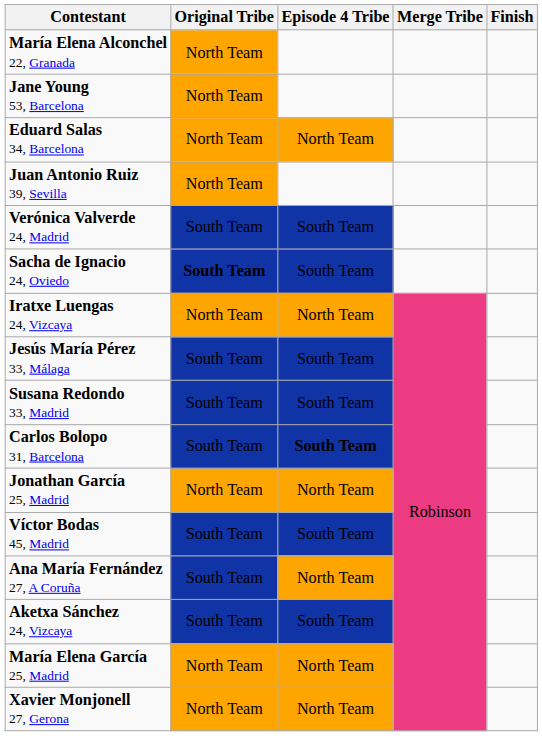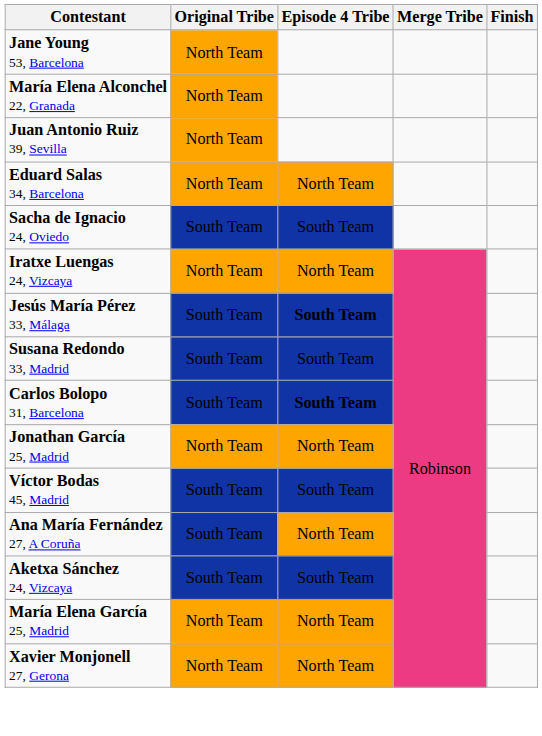rows swapped: María Elena Alconchel 22, Granada <-> Jane Young 53, Barcelona
rows swapped: Juan Antonio Ruiz 39, Sevilla <-> Eduard Salas 34, Barcelona
- row: Verónica Valverde 24, Madrid | South Team | South Team
Sacha de Ignacio 24, Oviedo | Original Tribe: bold -> normal
Jesús María Pérez 33, Málaga | Episode 4 Tribe: normal -> bold
